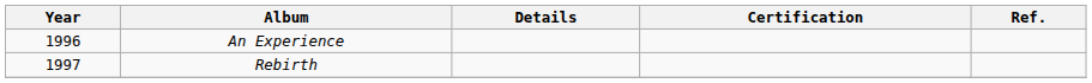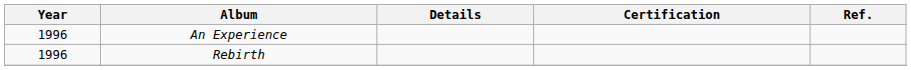Rebirth | Year: 1997 -> 1996
